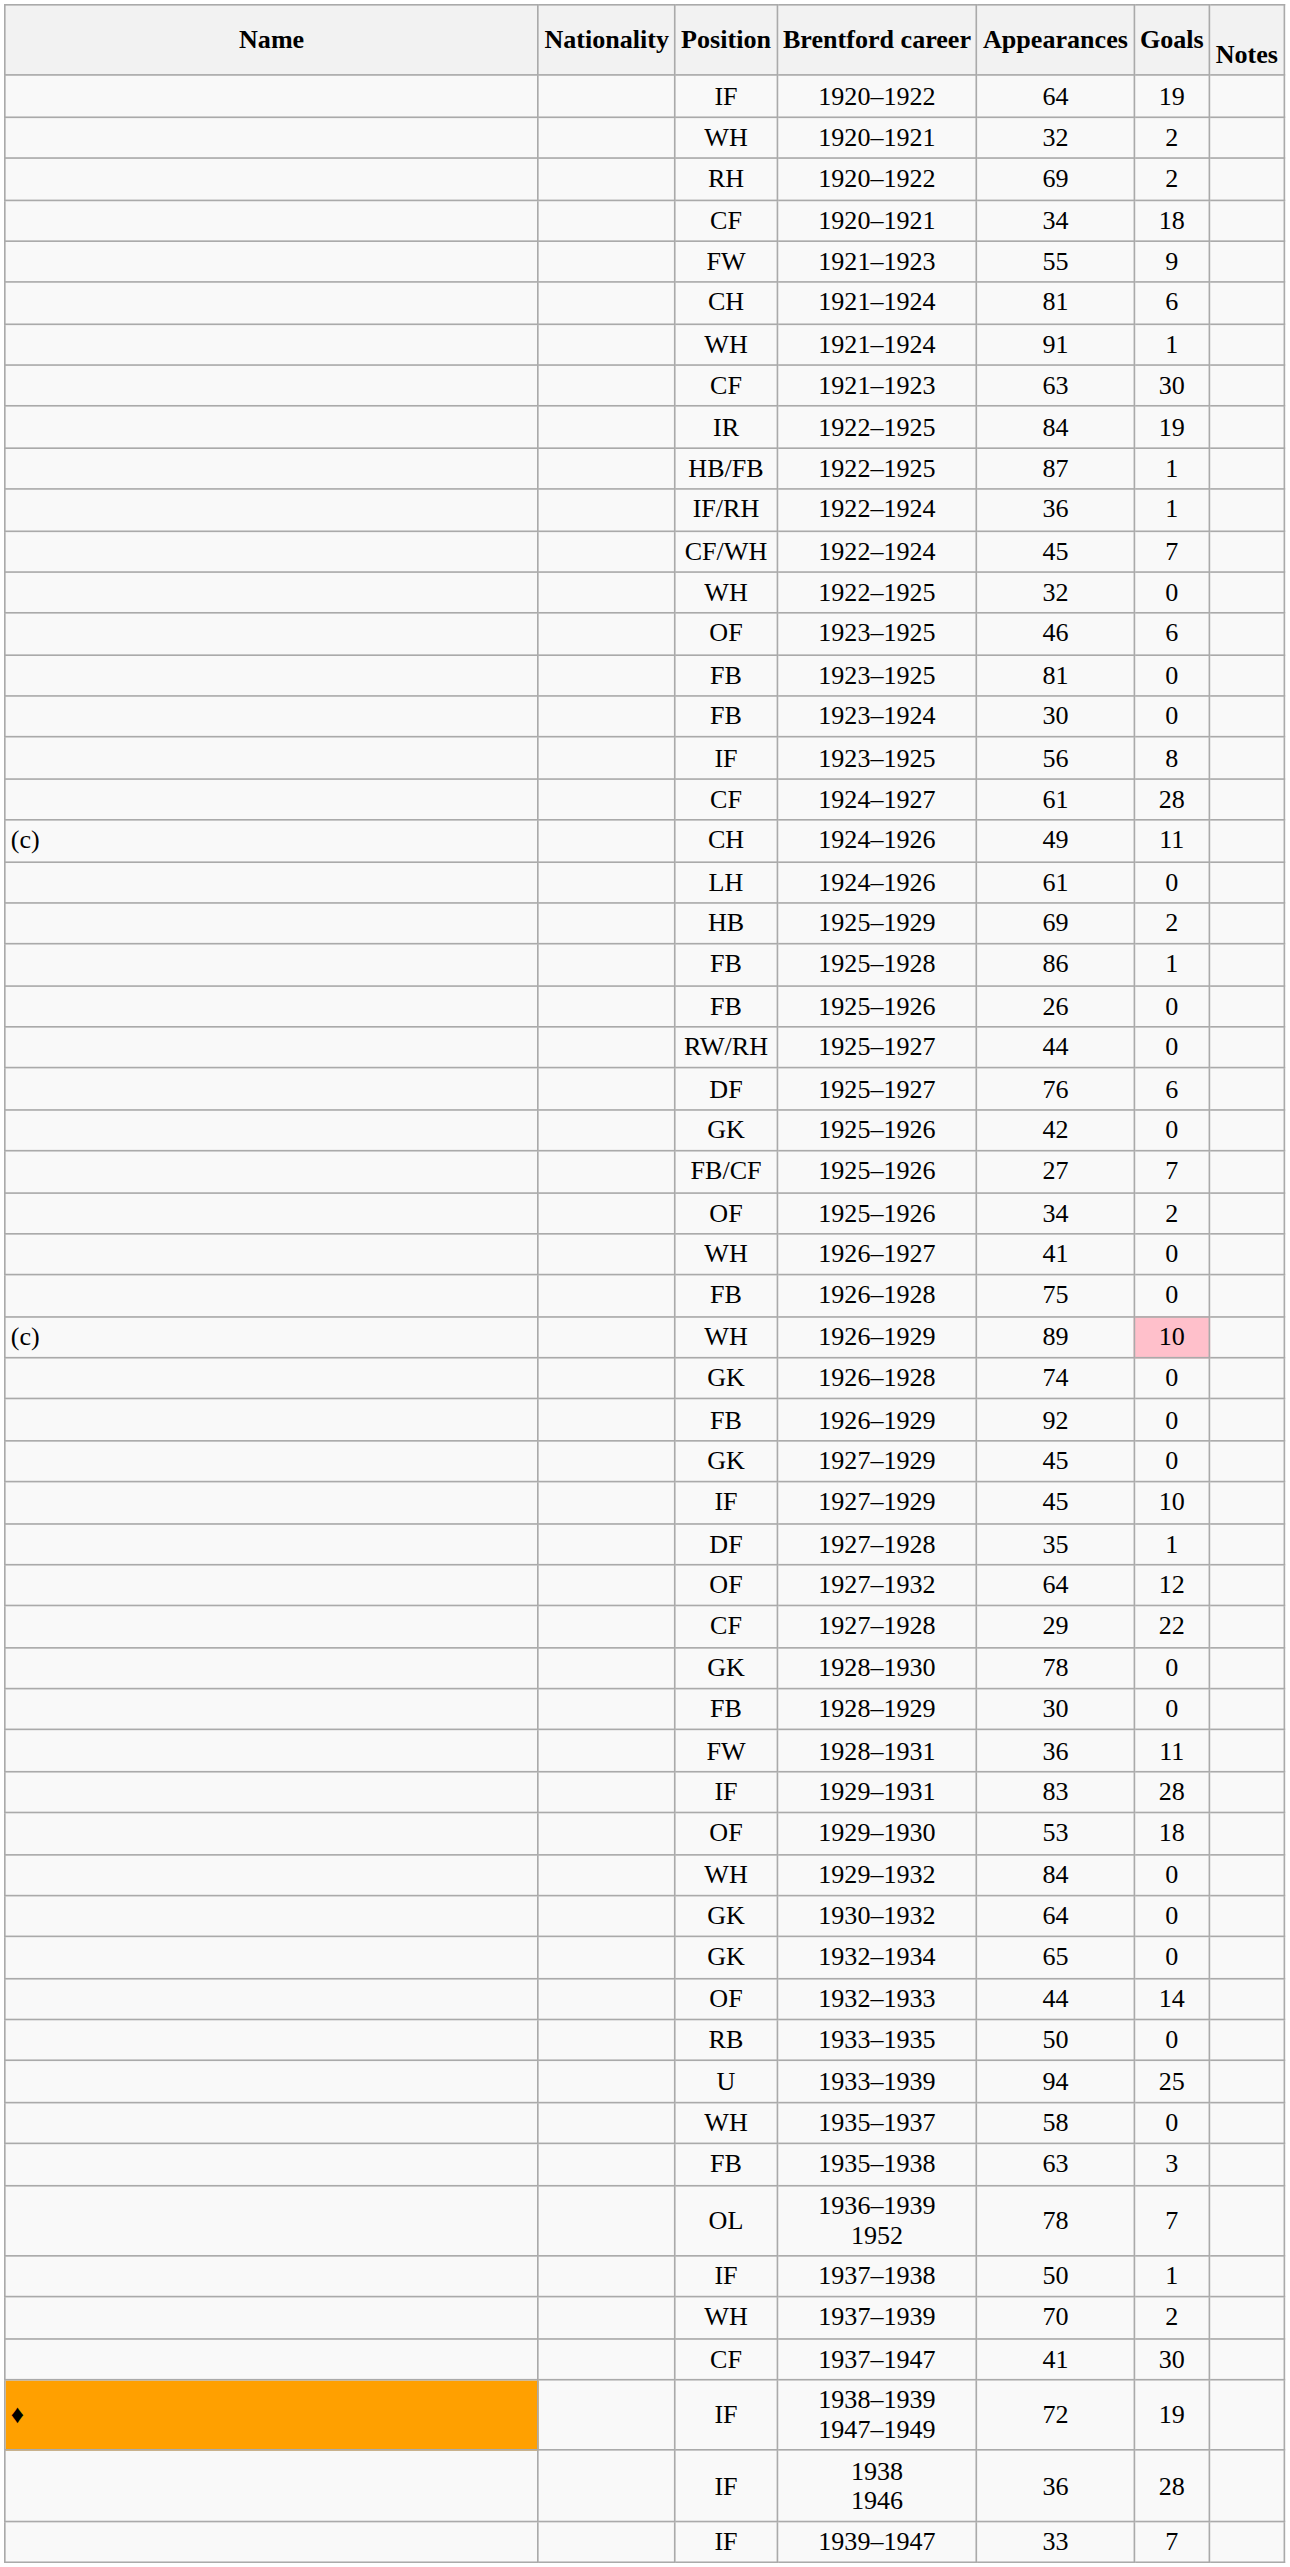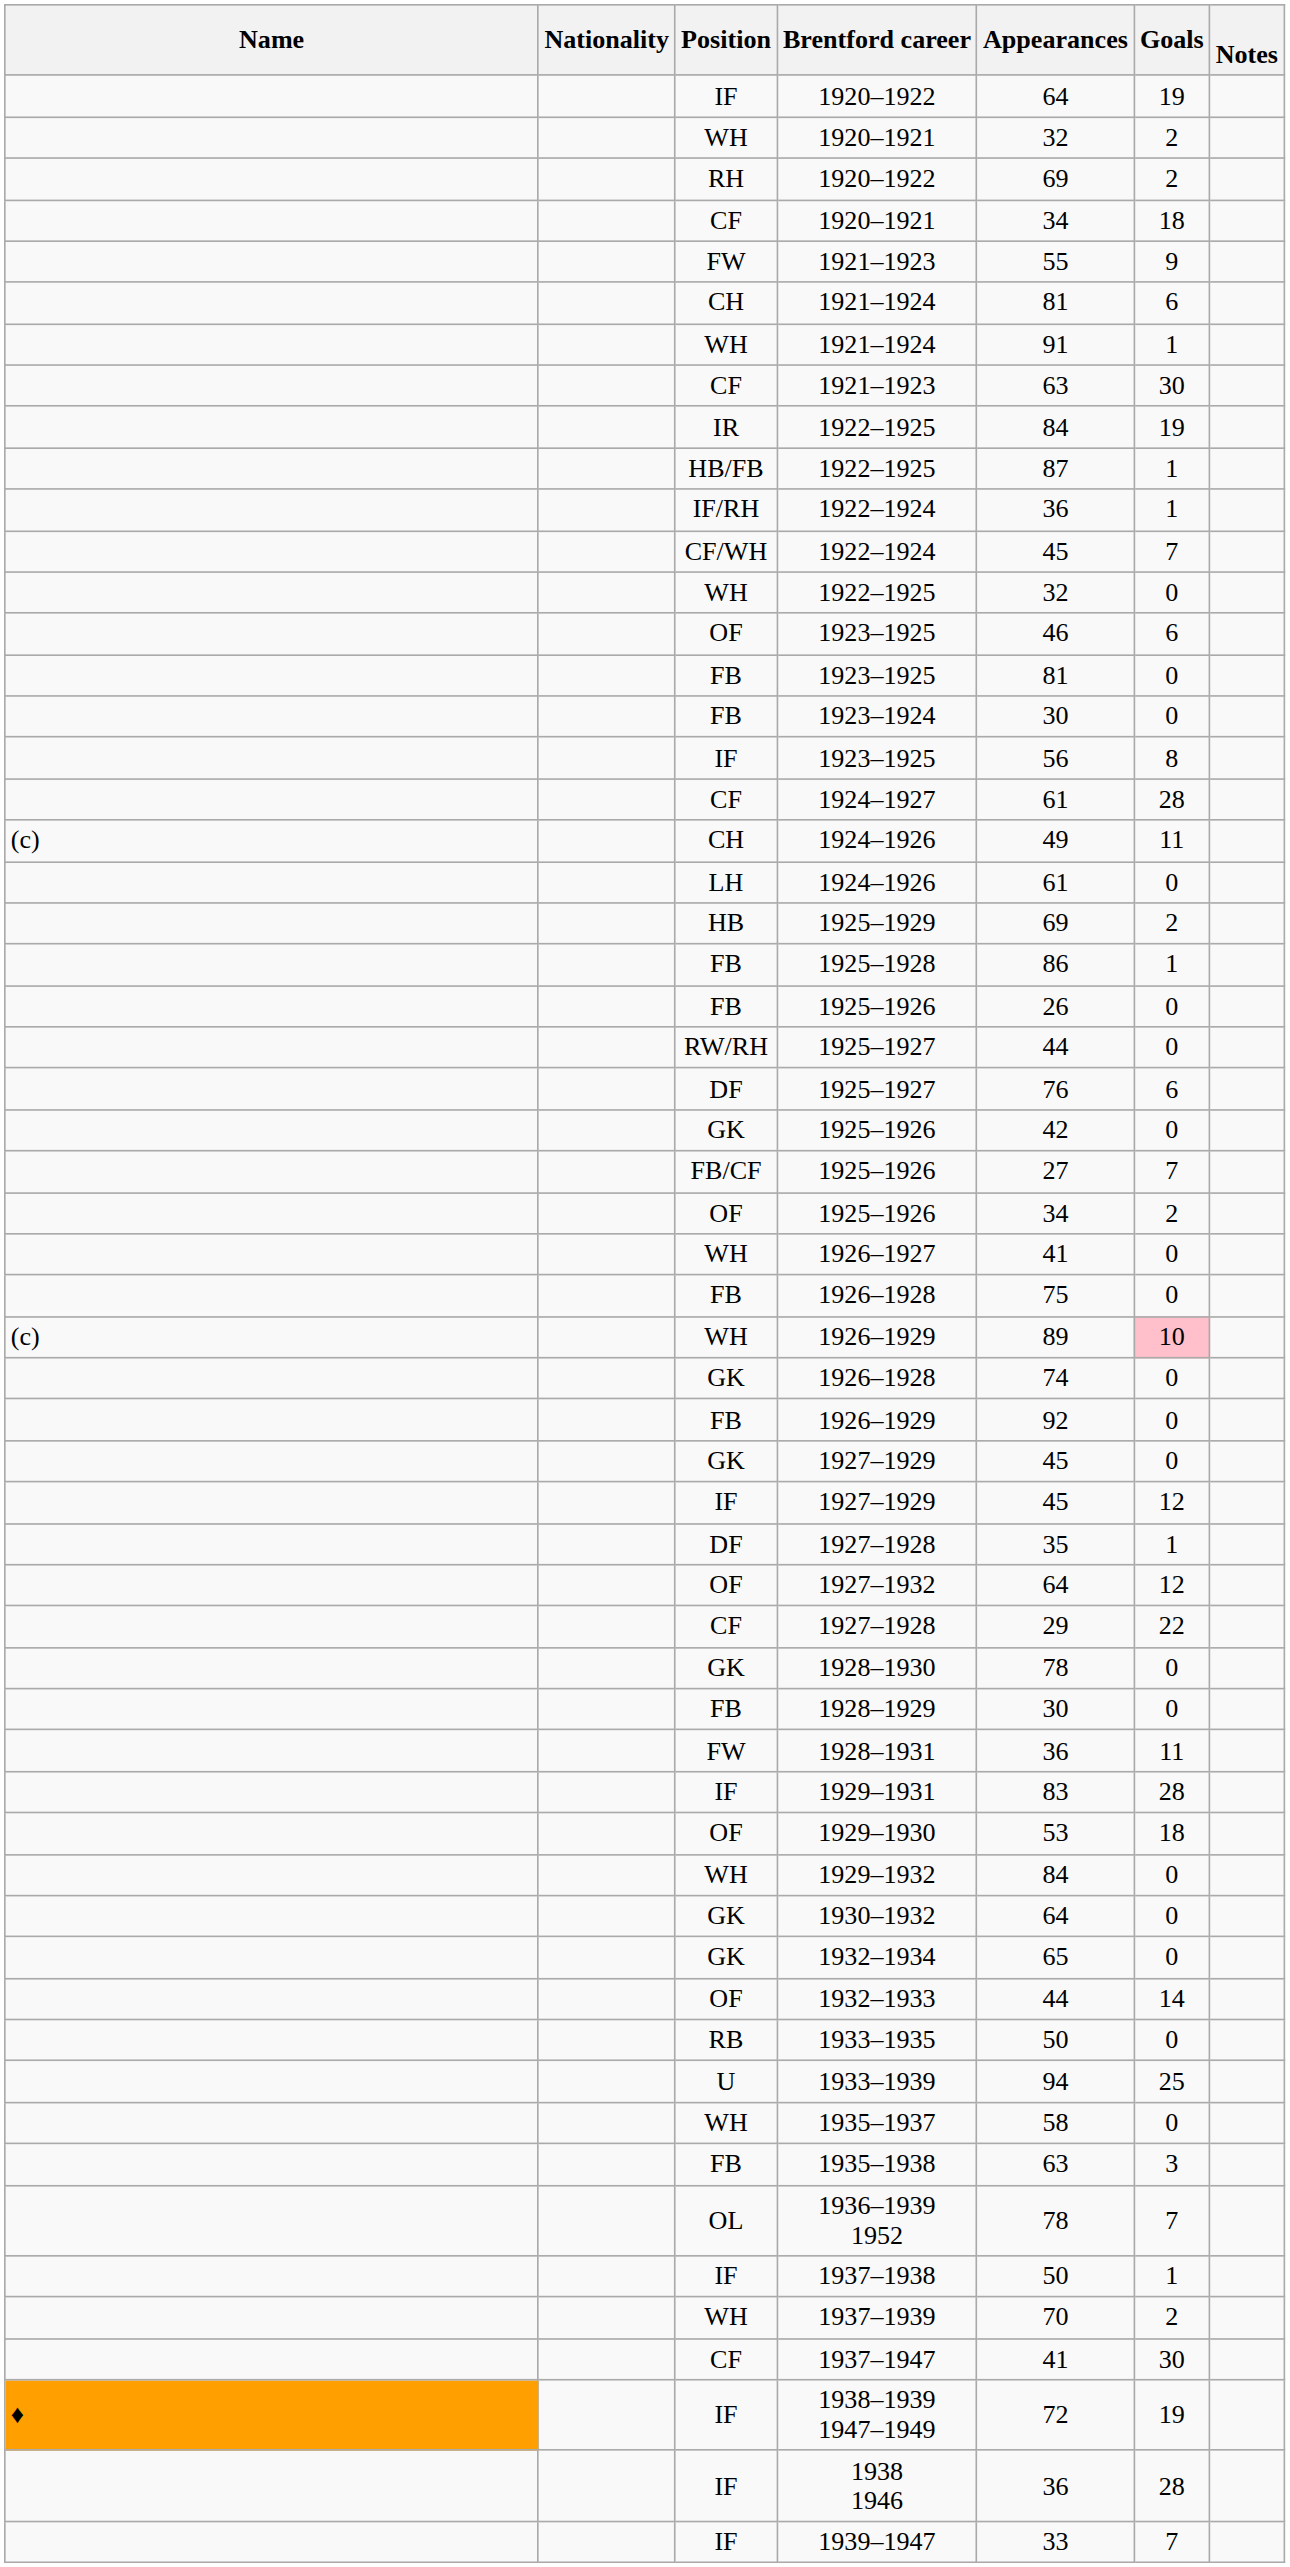IF / 1927–1929 | Goals: 10 -> 12
